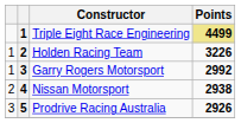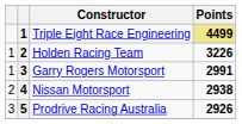Garry Rogers Motorsport | Points: 2992 -> 2991
